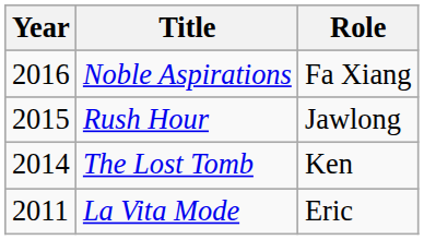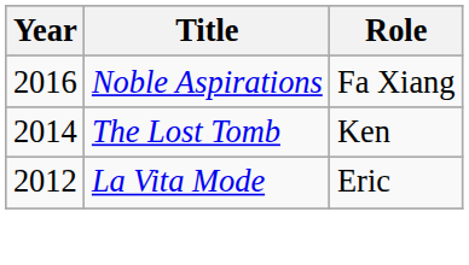- row: 2015 | Rush Hour | Jawlong
La Vita Mode | Year: 2011 -> 2012
